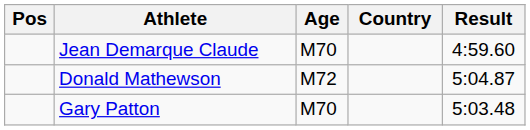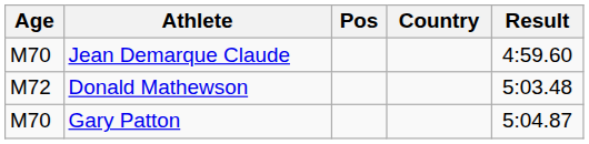columns swapped: Pos <-> Age
Donald Mathewson | Result: 5:04.87 -> 5:03.48
Gary Patton | Result: 5:03.48 -> 5:04.87
